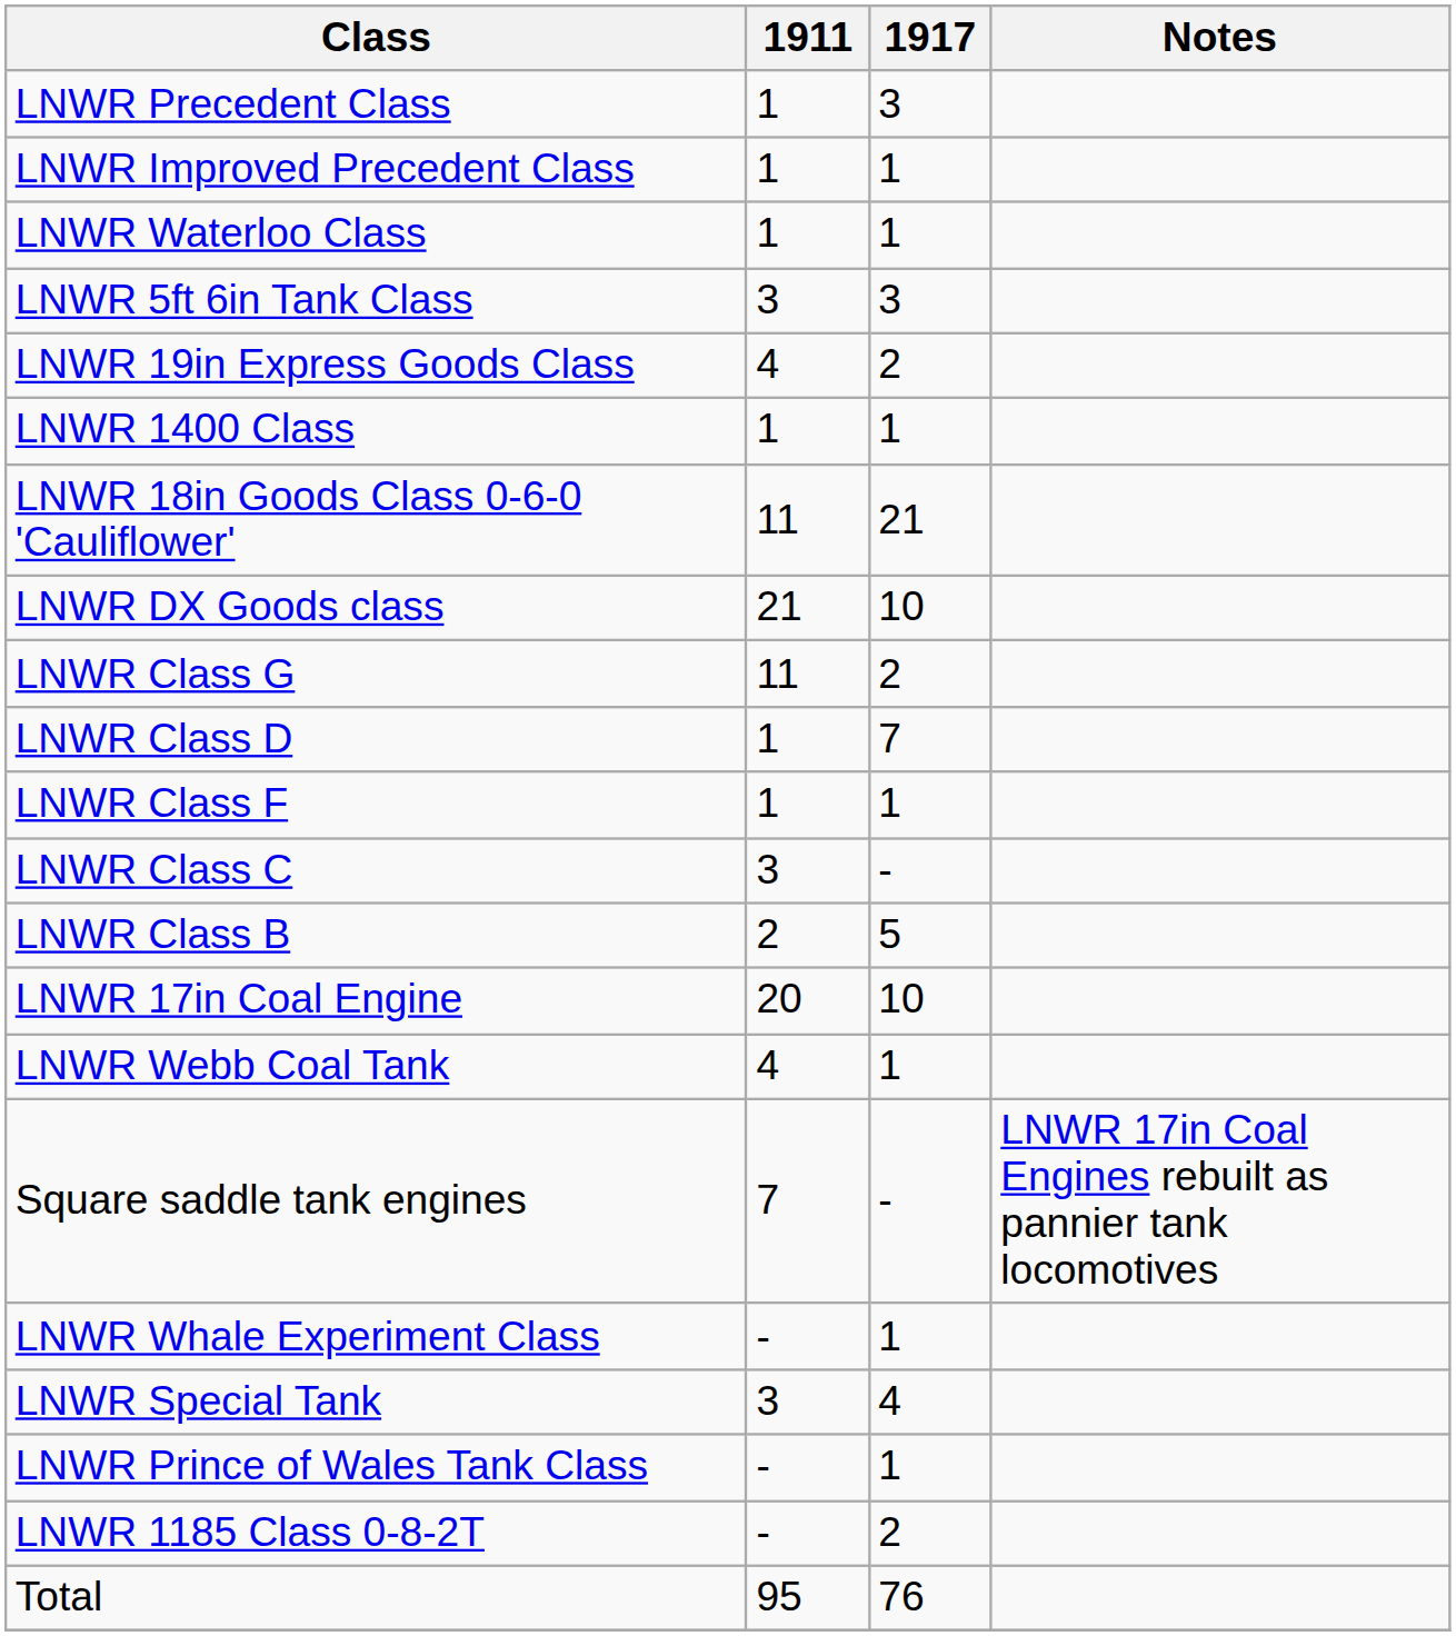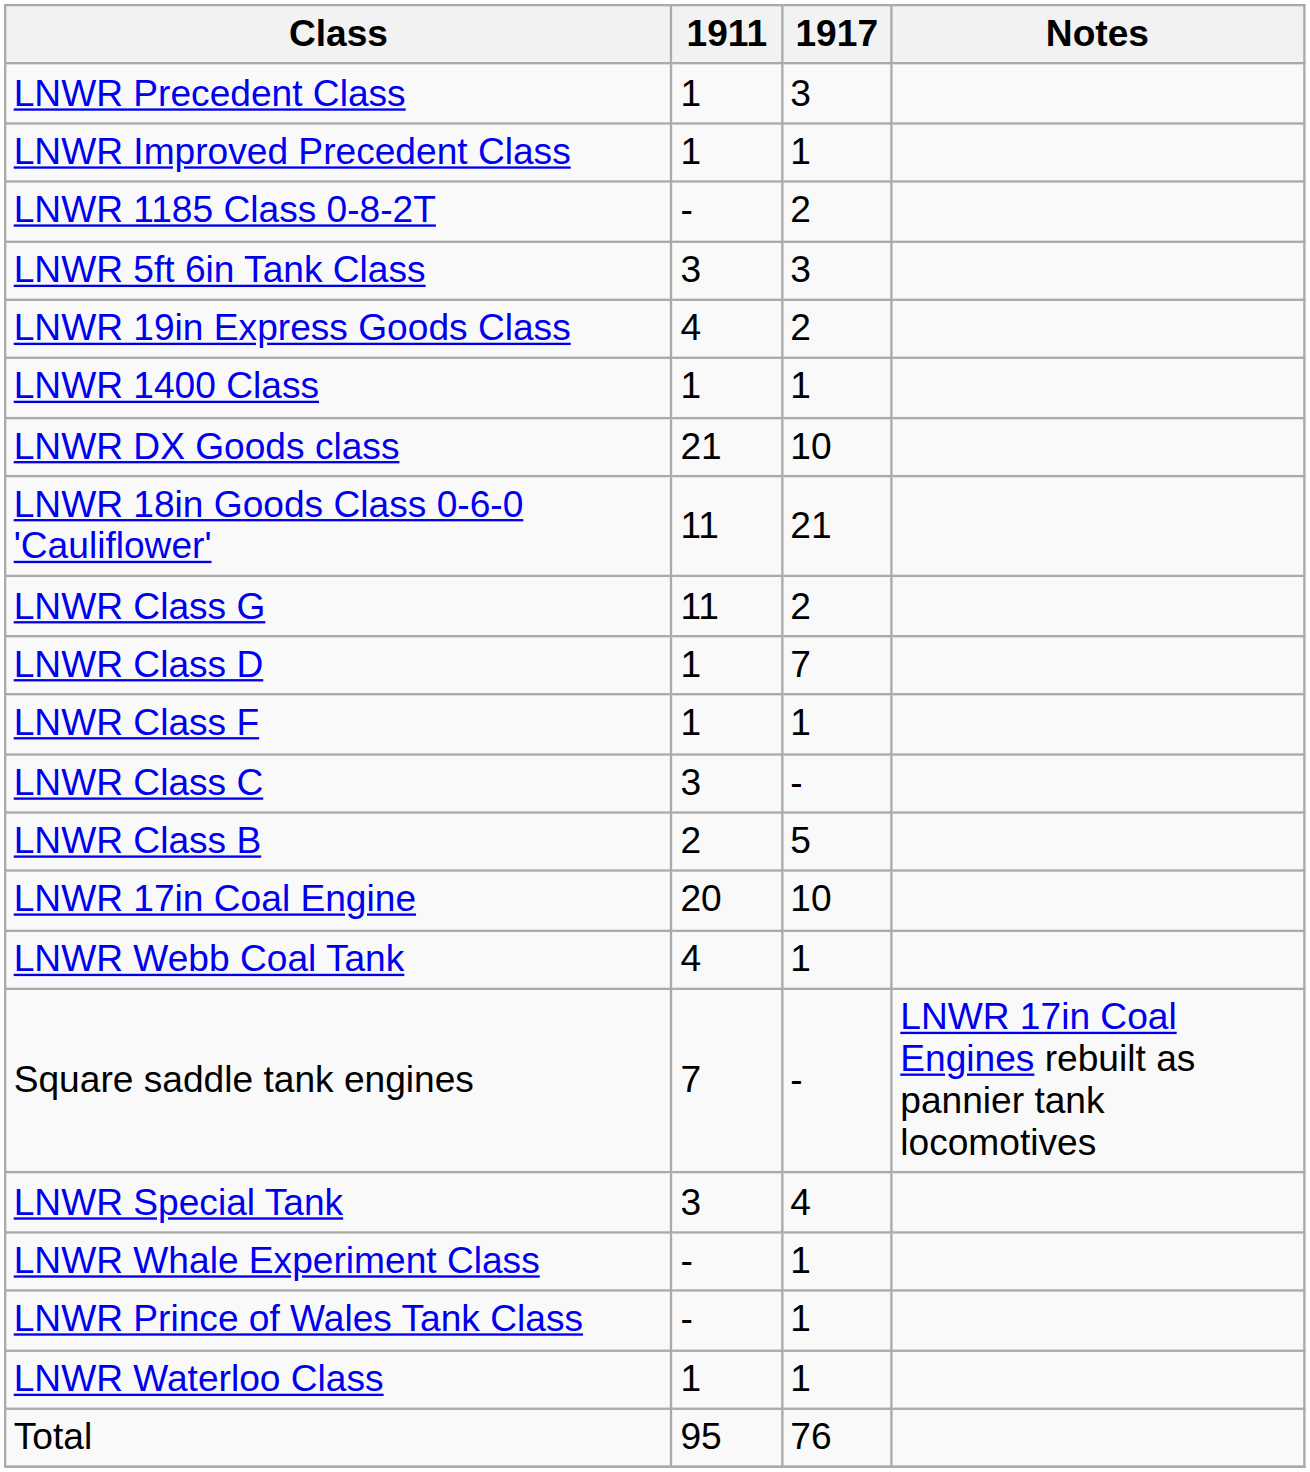rows swapped: LNWR Waterloo Class <-> LNWR 1185 Class 0-8-2T
rows swapped: LNWR 18in Goods Class 0-6-0 'Cauliflower' <-> LNWR DX Goods class
rows swapped: LNWR Special Tank <-> LNWR Whale Experiment Class
